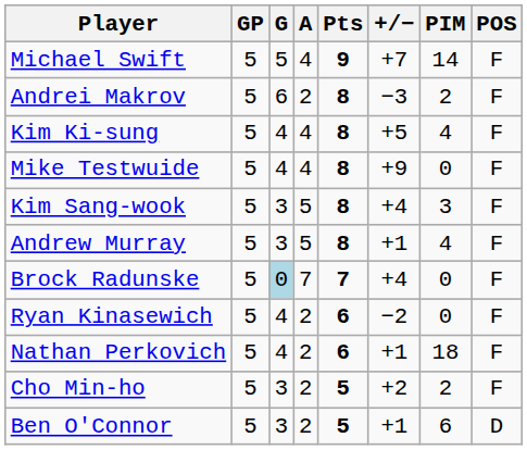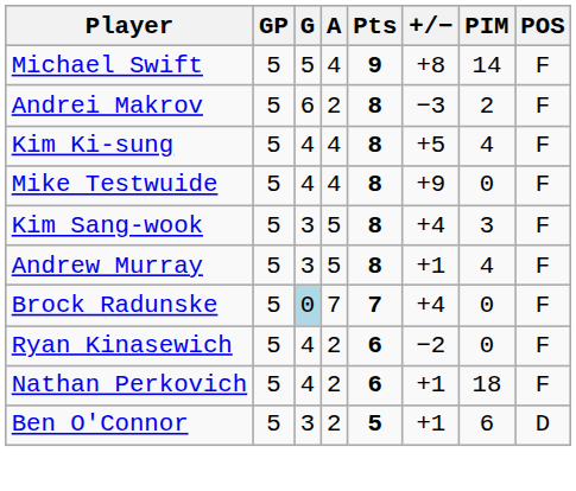Michael Swift | +/−: +7 -> +8
- row: Cho Min-ho | 5 | 3 | 2 | 5 | +2 | 2 | F
